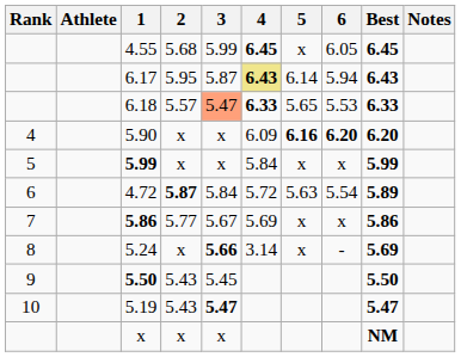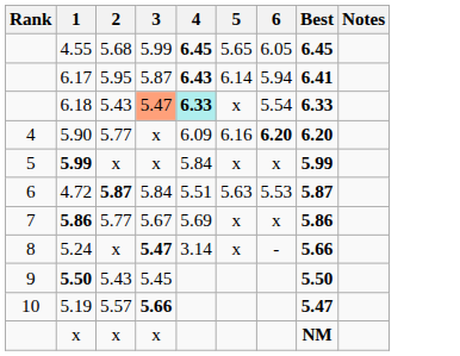- column: Athlete
4.55 | 5: x -> 5.65
6.17 | 4: khaki background -> no background
6.17 | Best: 6.43 -> 6.41
6.18 | 2: 5.57 -> 5.43
6.18 | 4: no background -> paleturquoise background
6.18 | 5: 5.65 -> x
6.18 | 6: 5.53 -> 5.54
5.90 | 2: x -> 5.77
5.90 | 5: bold -> normal
4.72 | 4: 5.72 -> 5.51
4.72 | 6: 5.54 -> 5.53
4.72 | Best: 5.89 -> 5.87
5.24 | 3: 5.66 -> 5.47
5.24 | Best: 5.69 -> 5.66
5.19 | 2: 5.43 -> 5.57
5.19 | 3: 5.47 -> 5.66
